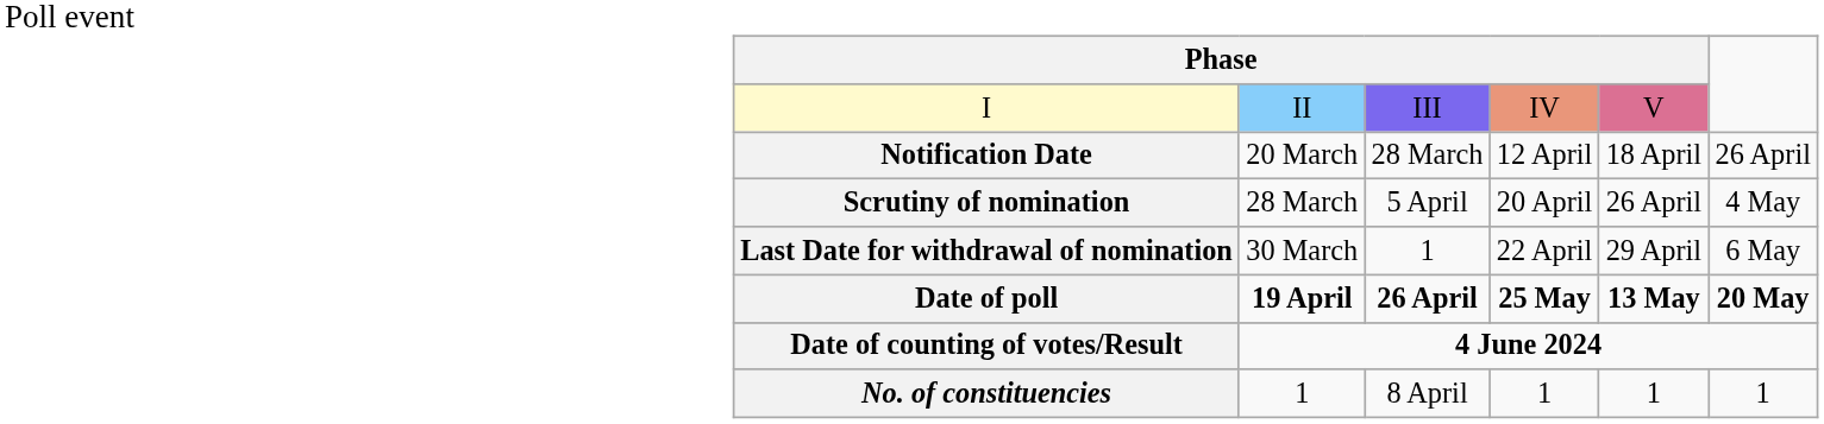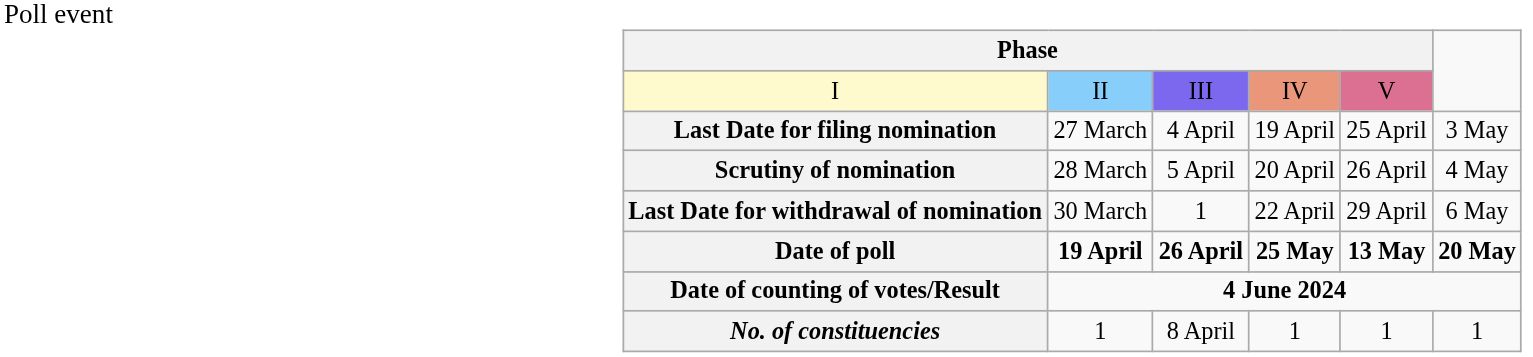- row: Notification Date | 20 March | 28 March | 12 April | 18 April | 26 April
+ row: Last Date for filing nomination | 27 March | 4 April | 19 April | 25 April | 3 May
